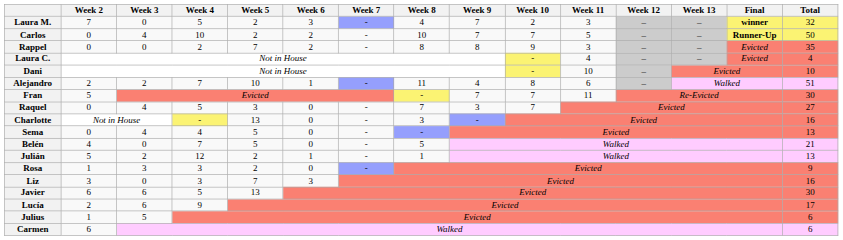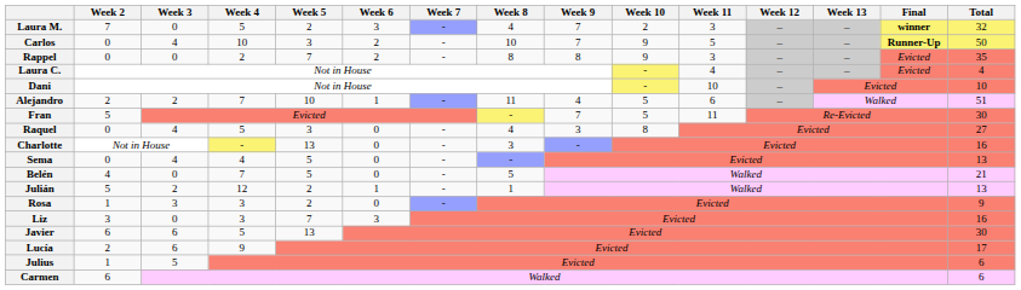Carlos | Week 5: 2 -> 3
Carlos | Week 10: 7 -> 9
Alejandro | Week 10: 8 -> 5
Fran | Week 10: 7 -> 5
Raquel | Week 8: 7 -> 4
Raquel | Week 10: 7 -> 8
